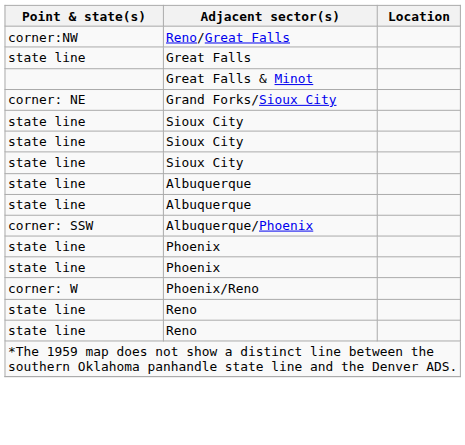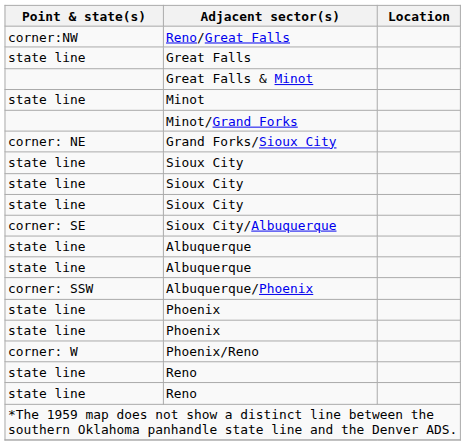+ row: state line | Minot
+ row: Minot/Grand Forks
+ row: corner: SE | Sioux City/Albuquerque
